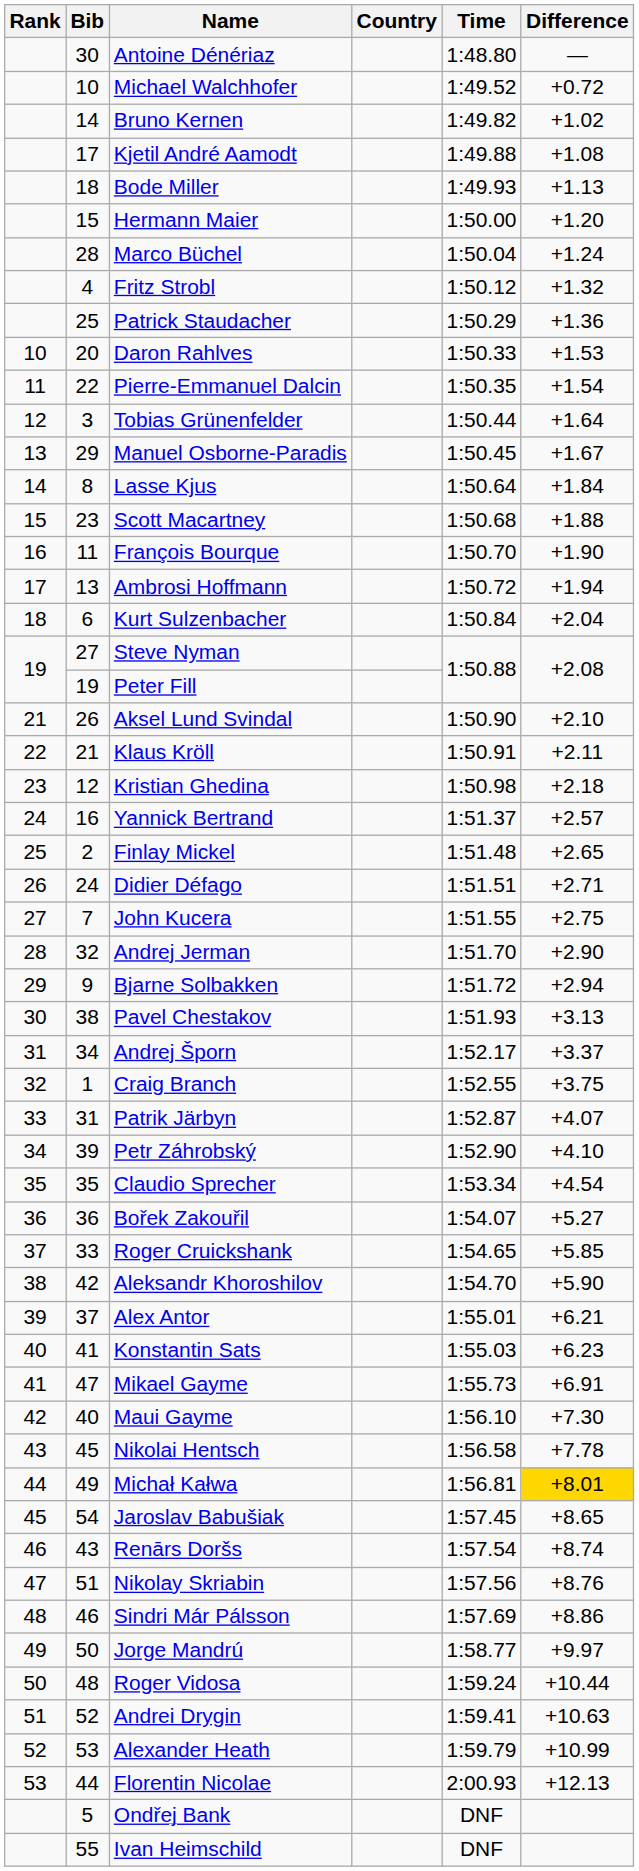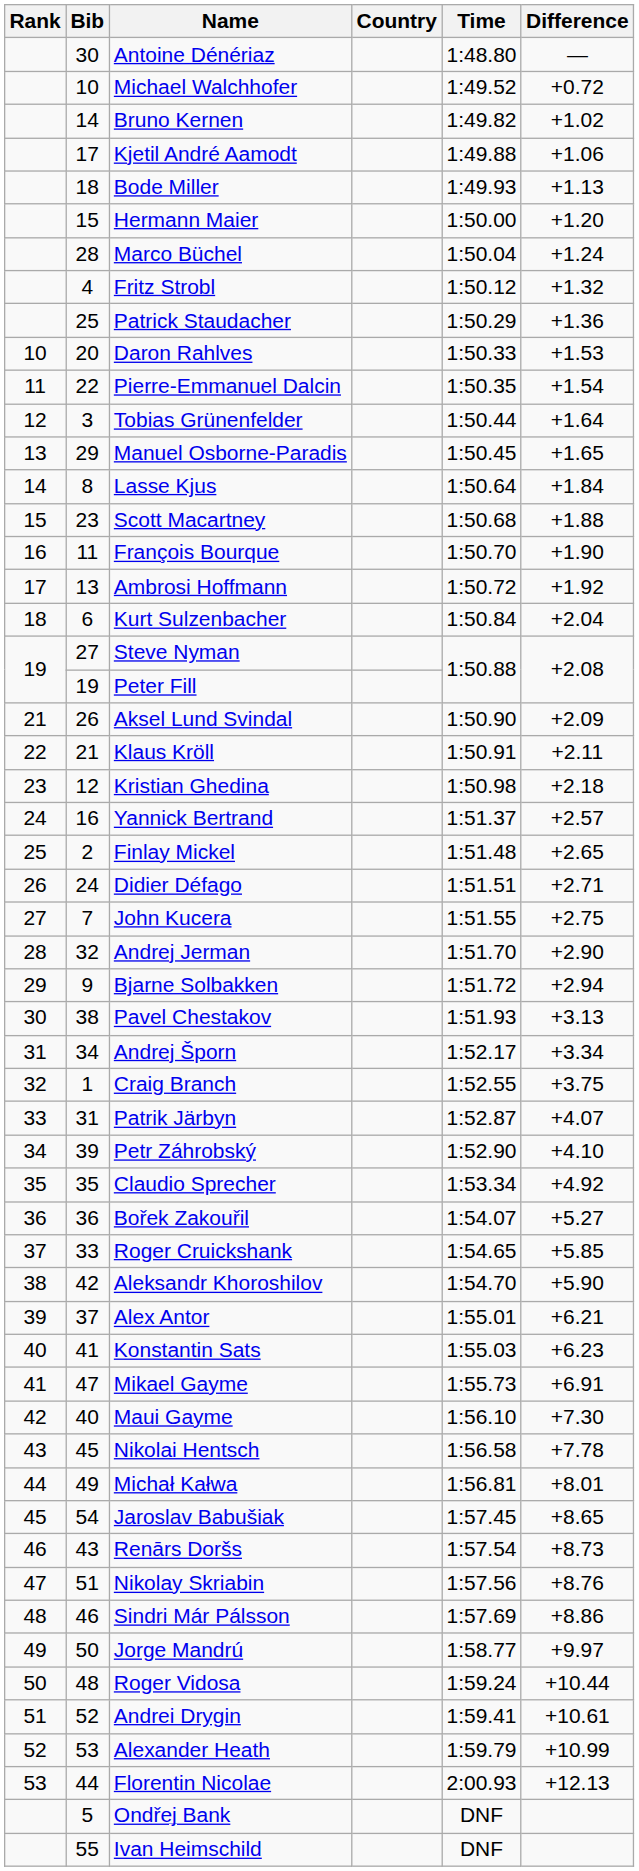Kjetil André Aamodt | Difference: +1.08 -> +1.06
Manuel Osborne-Paradis | Difference: +1.67 -> +1.65
Ambrosi Hoffmann | Difference: +1.94 -> +1.92
Aksel Lund Svindal | Difference: +2.10 -> +2.09
Andrej Šporn | Difference: +3.37 -> +3.34
Claudio Sprecher | Difference: +4.54 -> +4.92
Michał Kałwa | Difference: gold background -> no background
Renārs Doršs | Difference: +8.74 -> +8.73
Andrei Drygin | Difference: +10.63 -> +10.61
